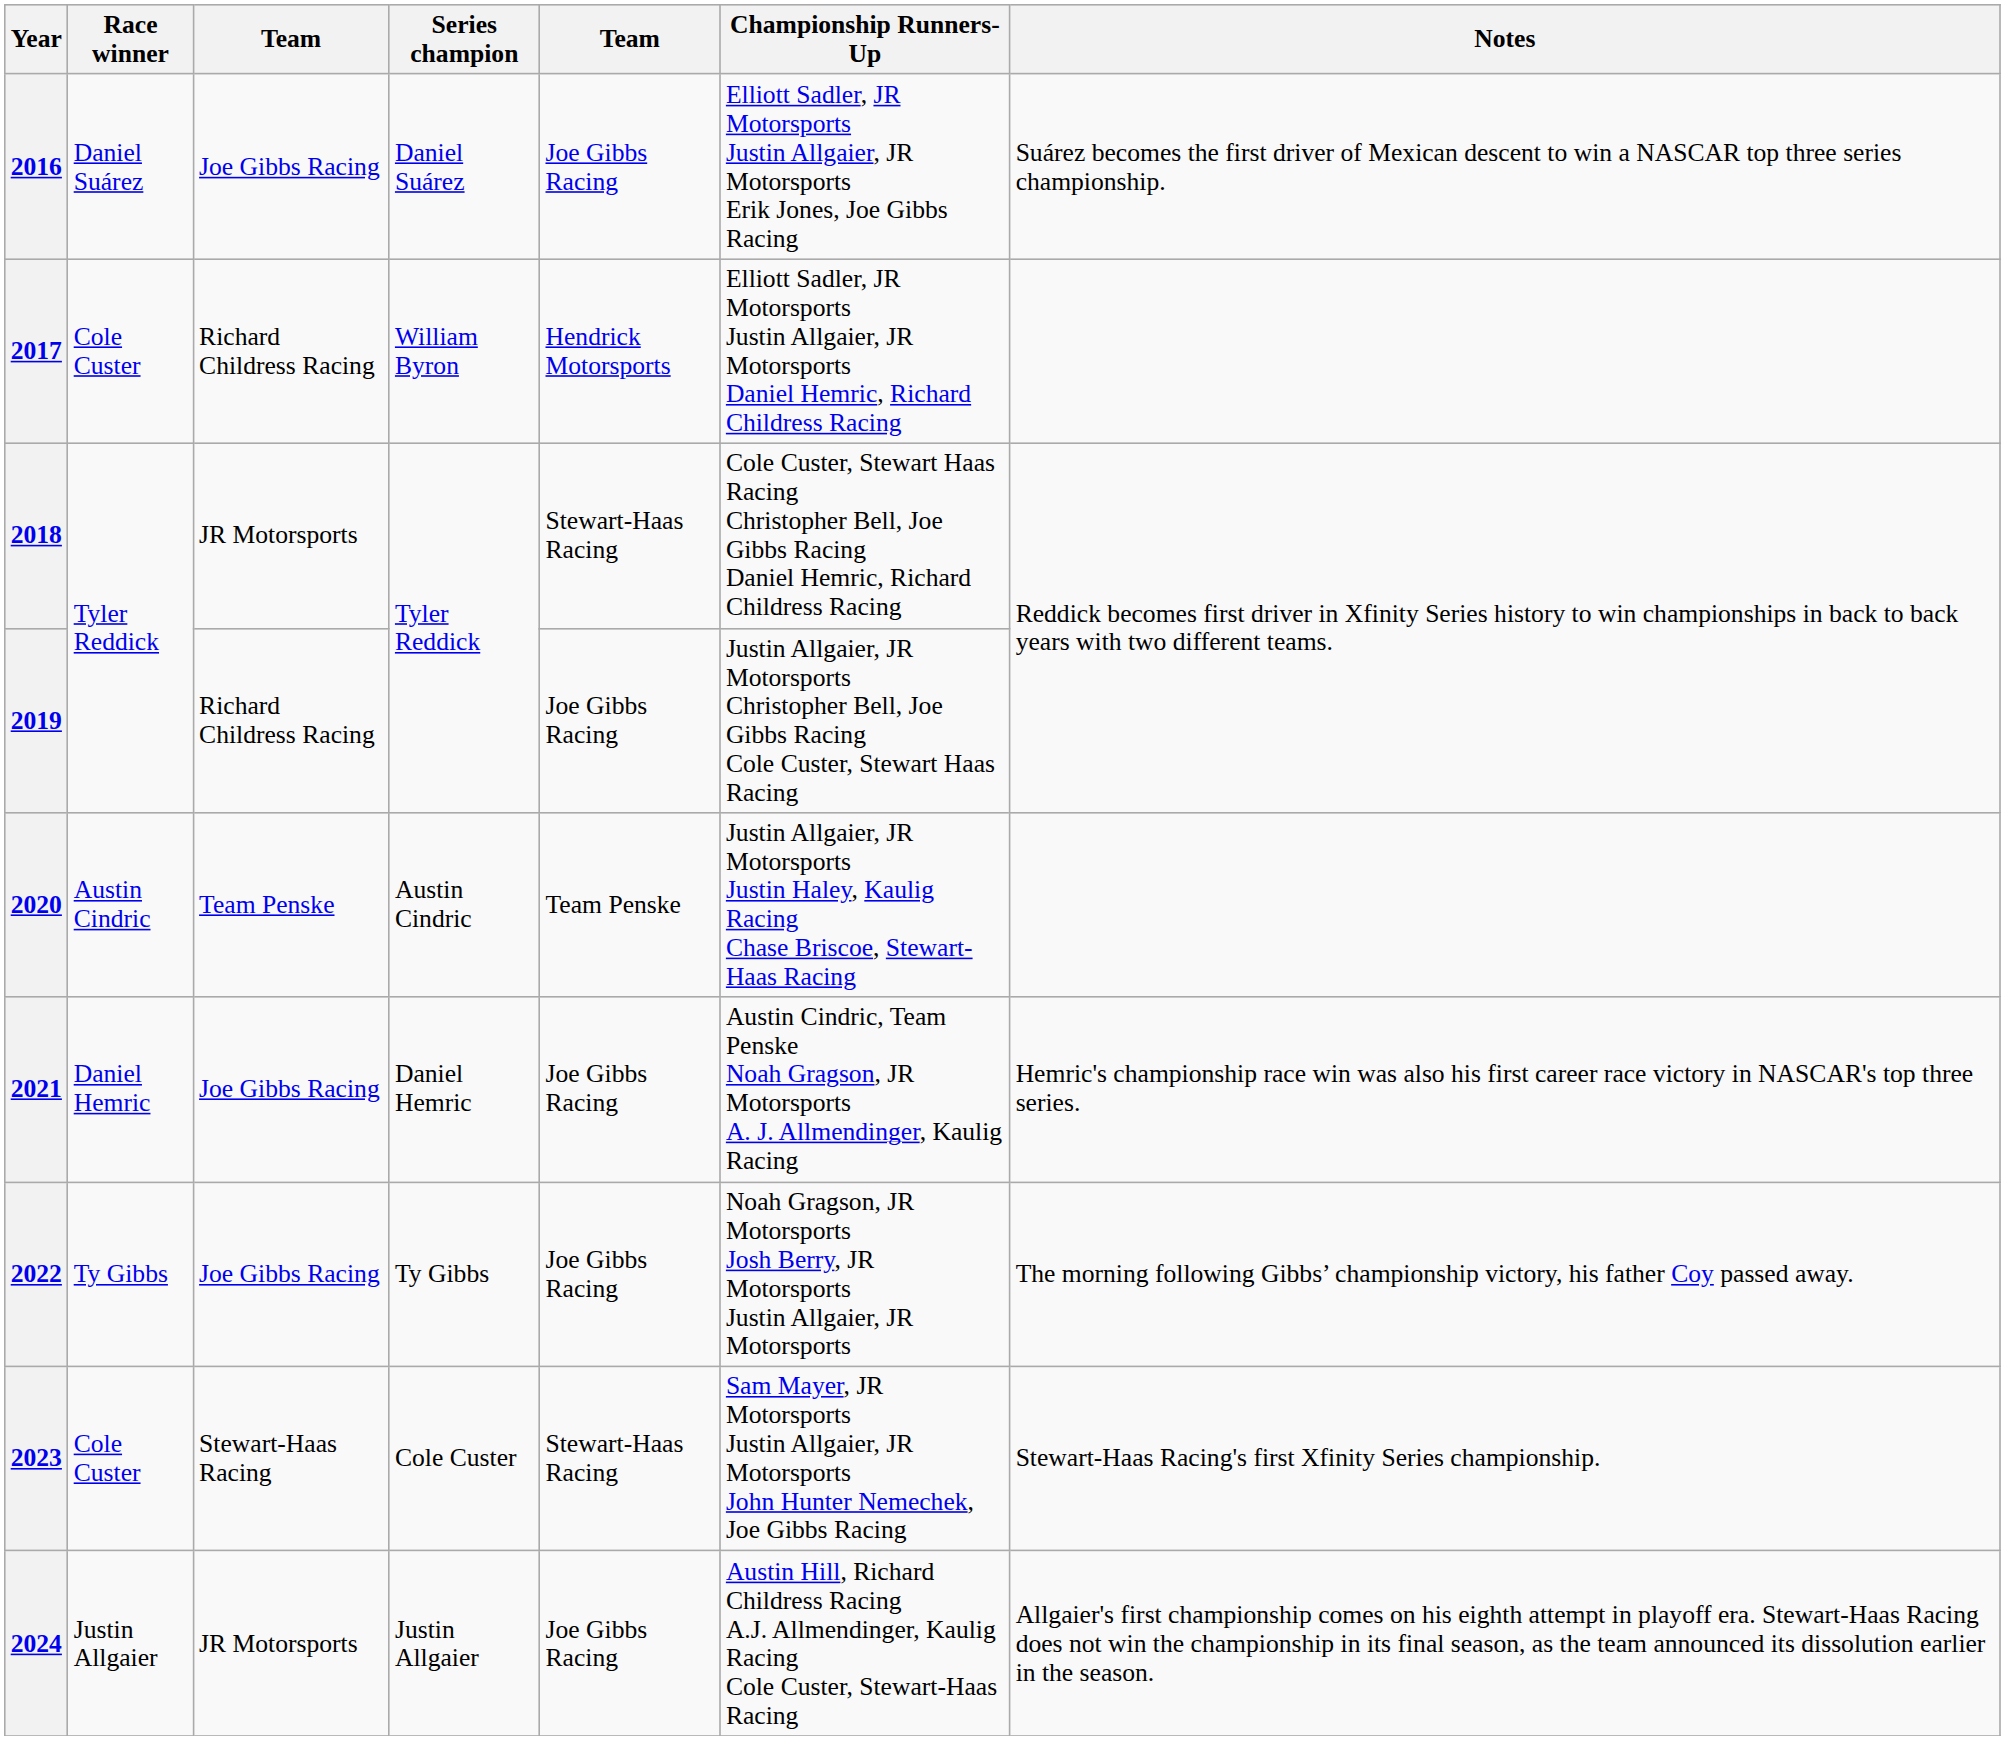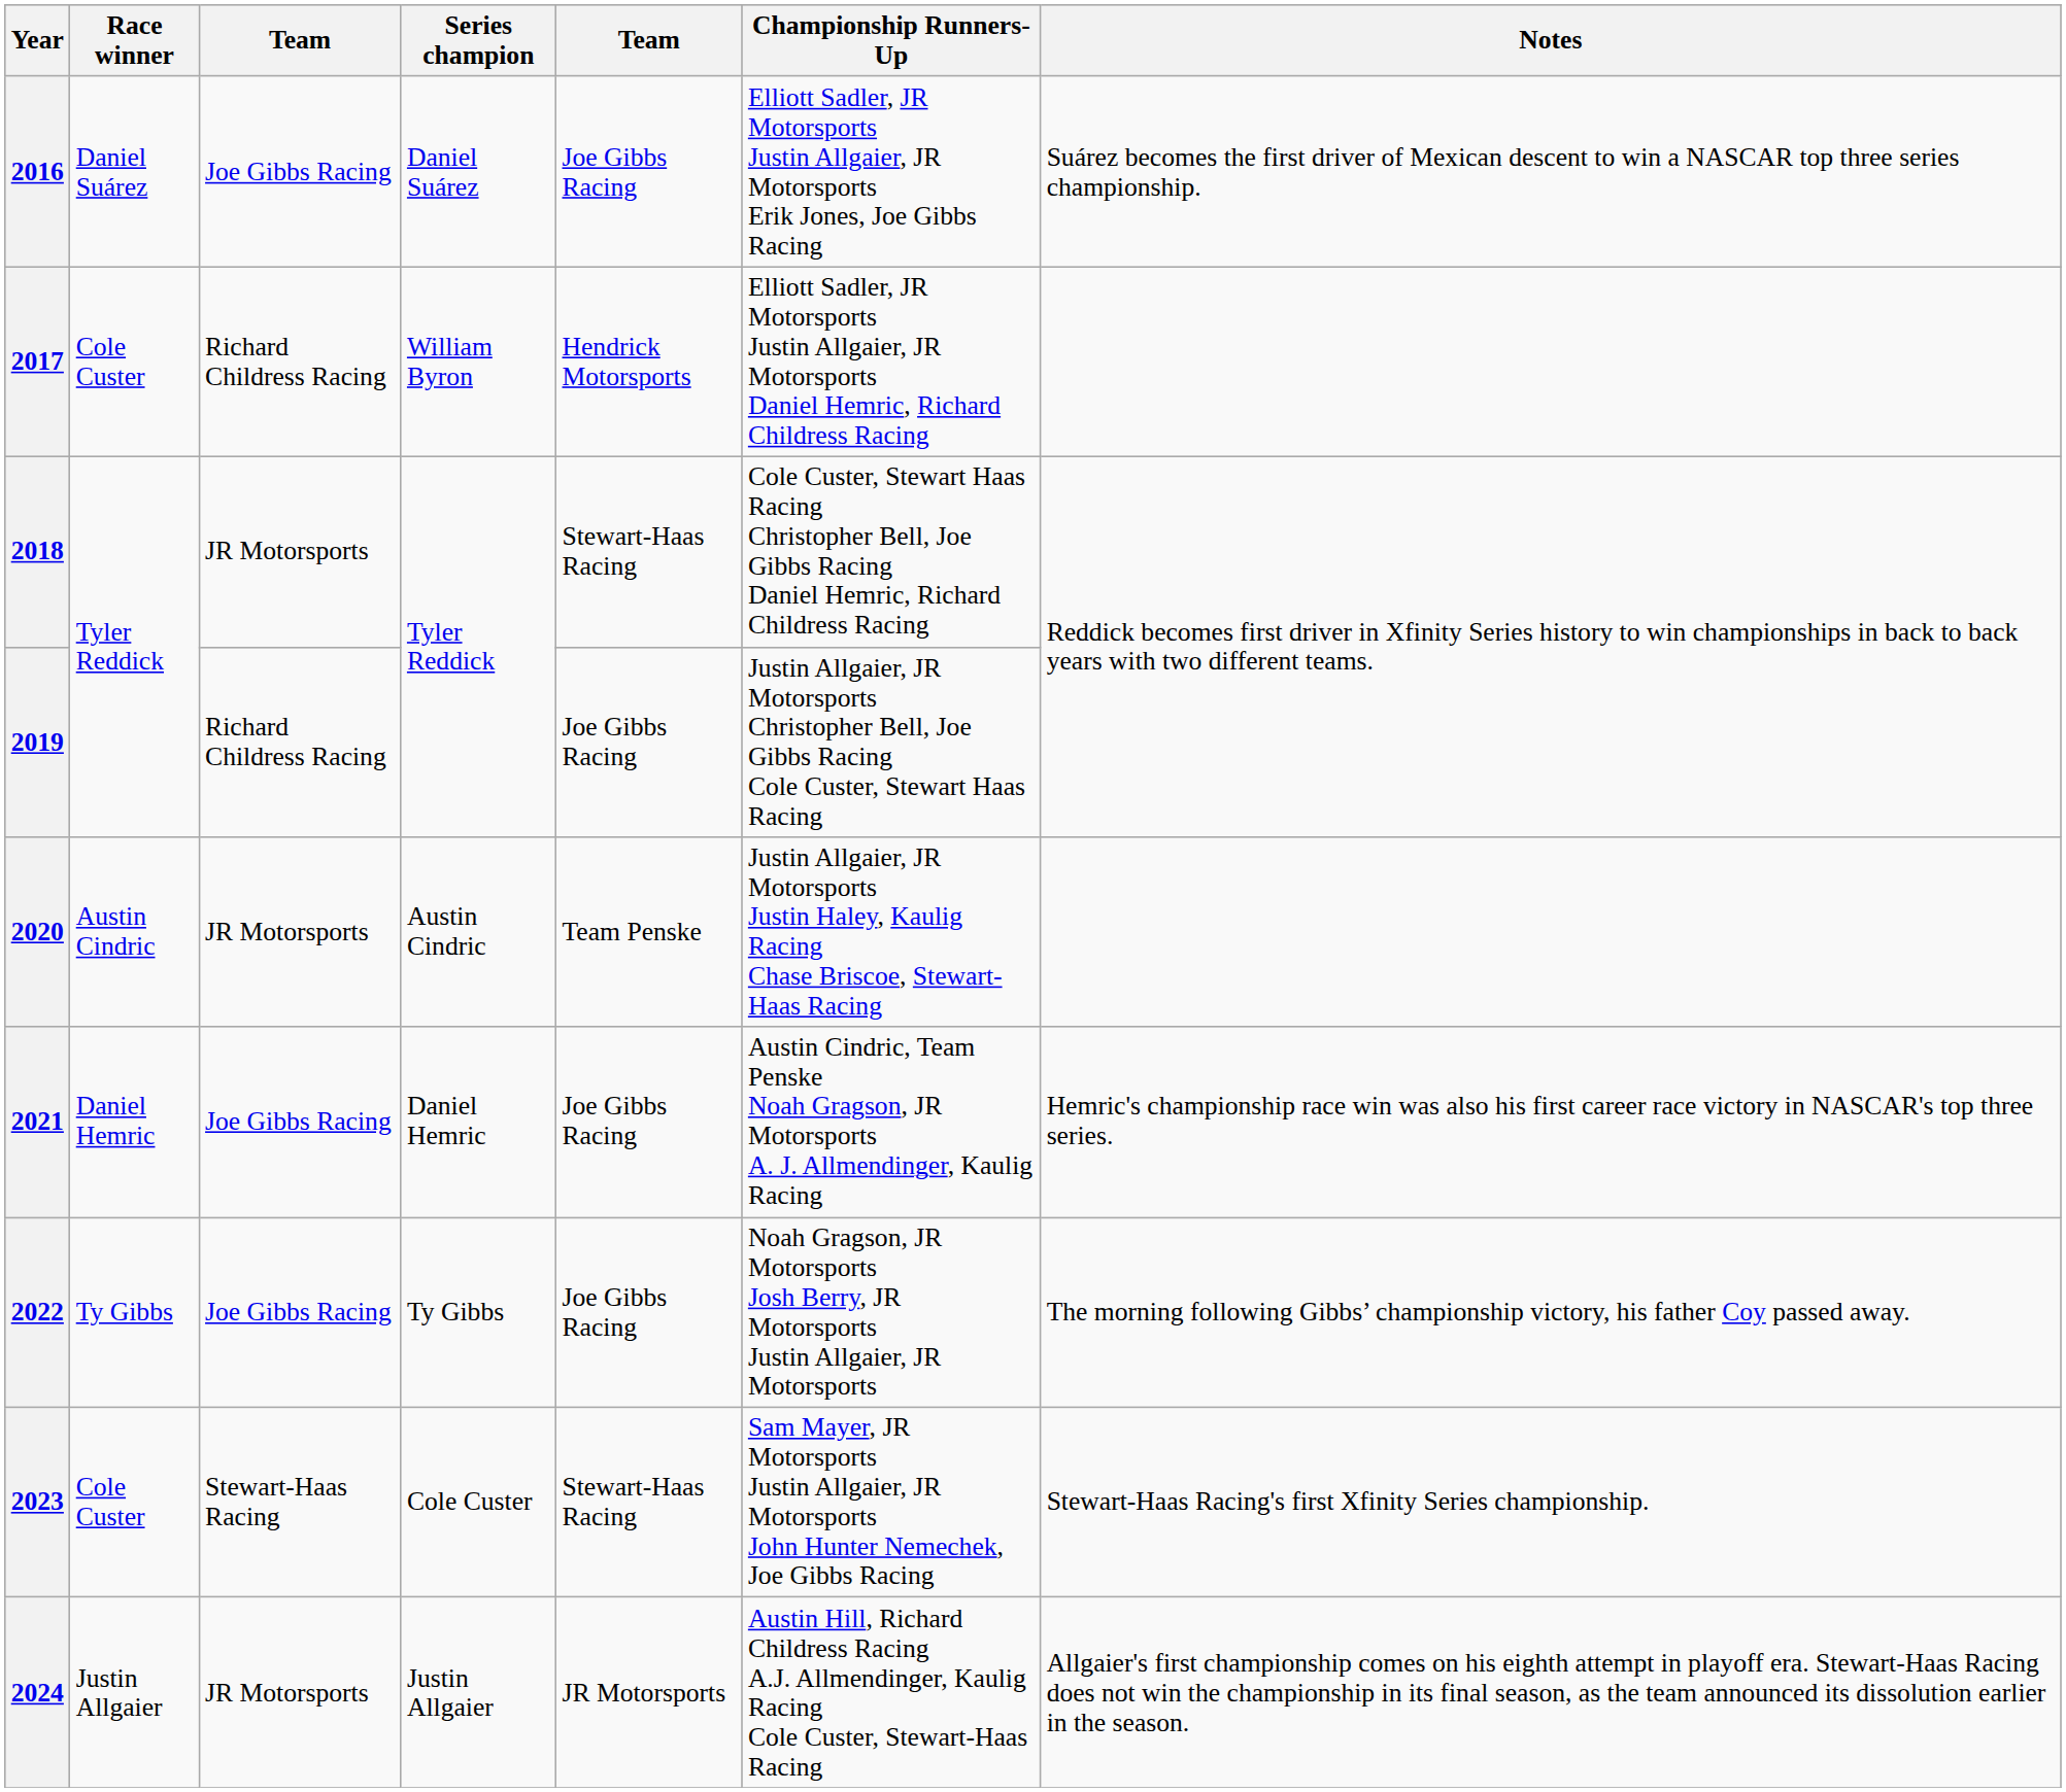2020 | column 3: Team Penske -> JR Motorsports
2024 | column 5: Joe Gibbs Racing -> JR Motorsports
